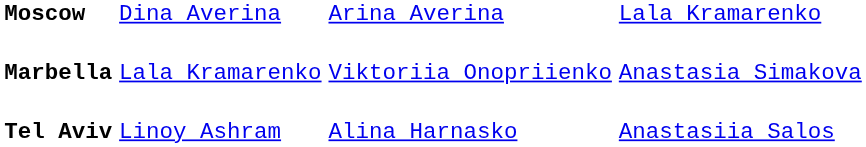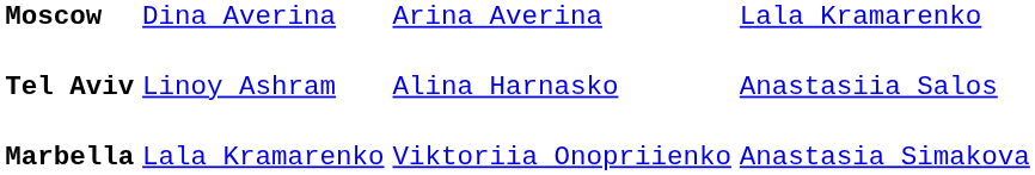rows swapped: Tel Aviv <-> Marbella
